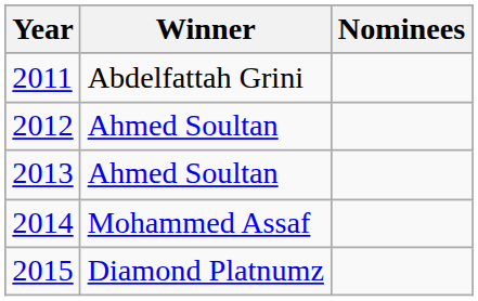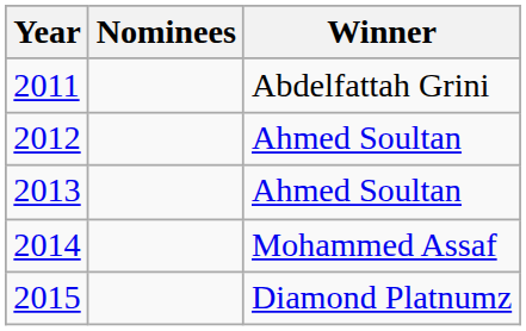columns swapped: Winner <-> Nominees
